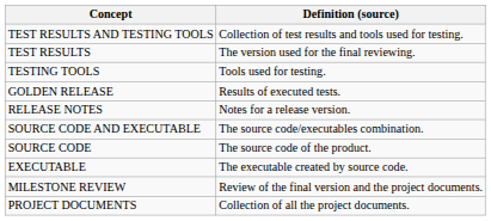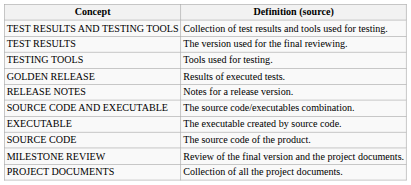rows swapped: SOURCE CODE <-> EXECUTABLE
